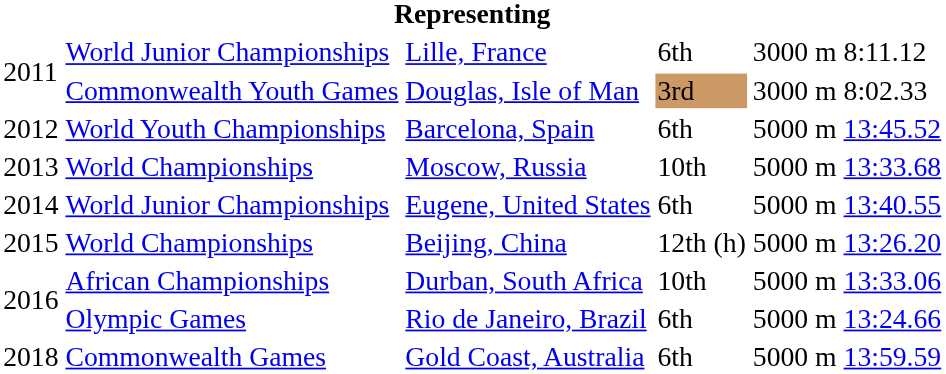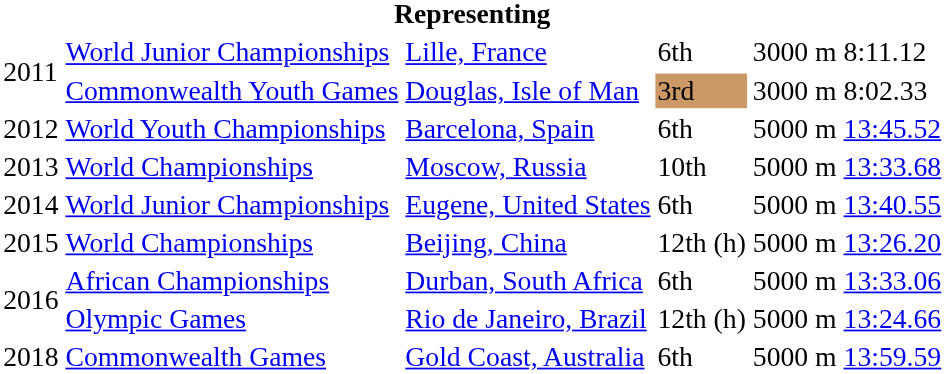Durban, South Africa | column 4: 10th -> 6th
Rio de Janeiro, Brazil | column 4: 6th -> 12th (h)
